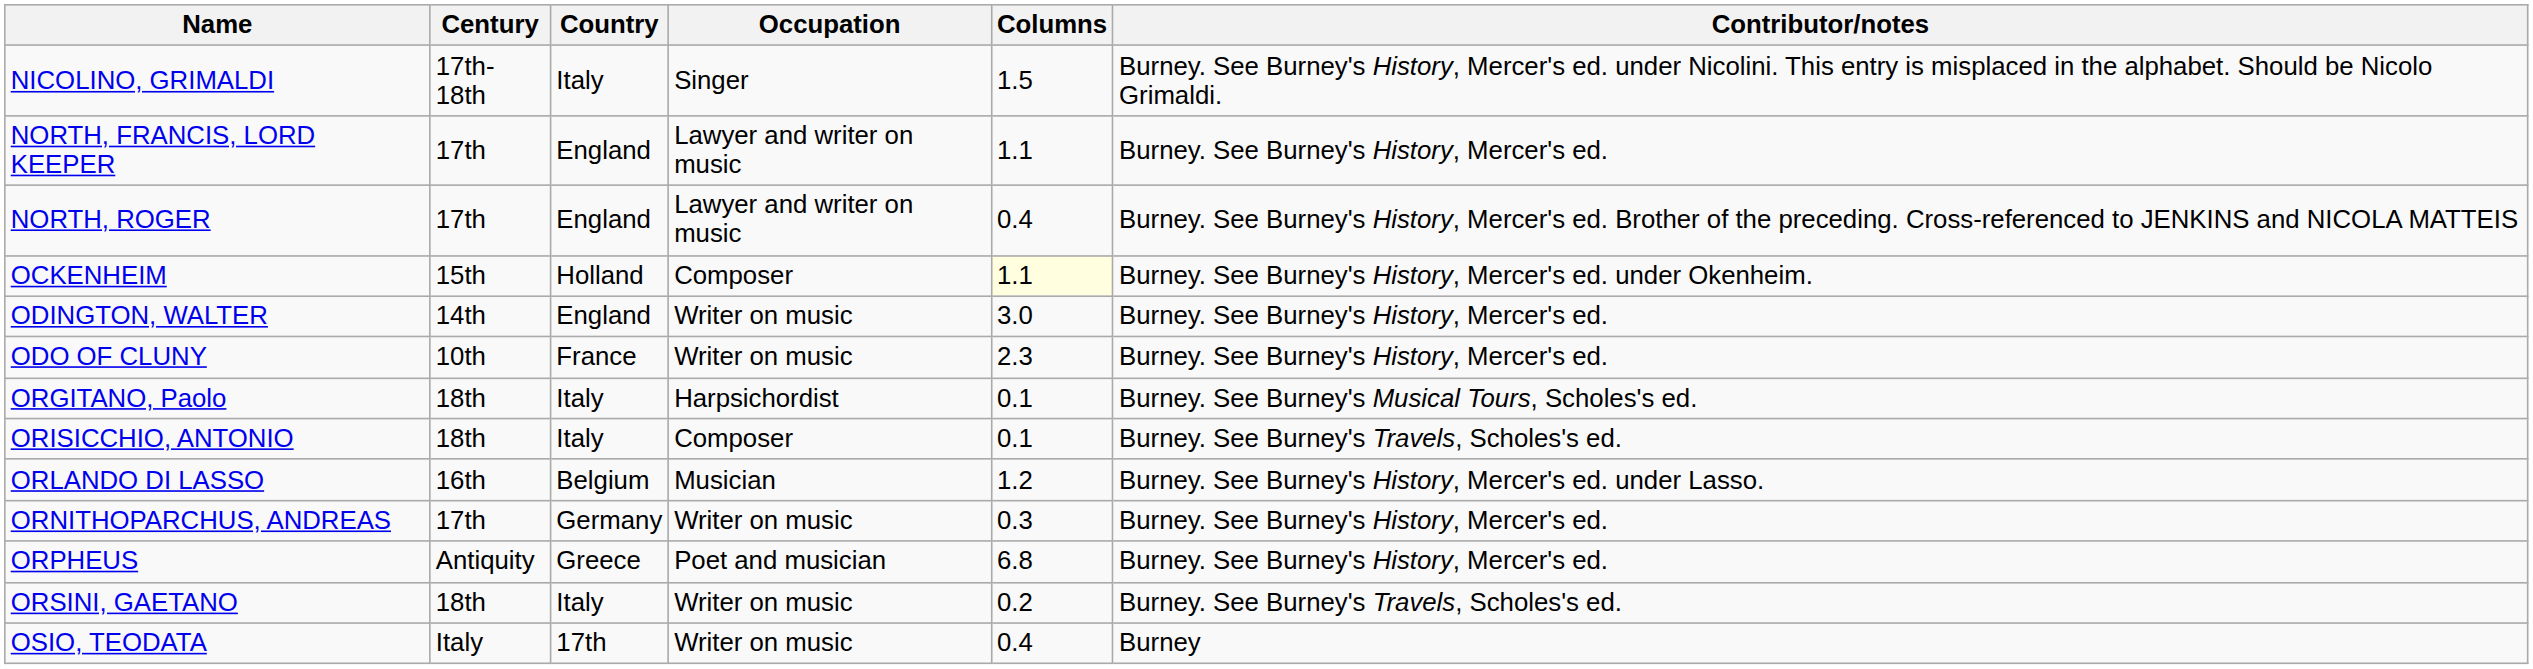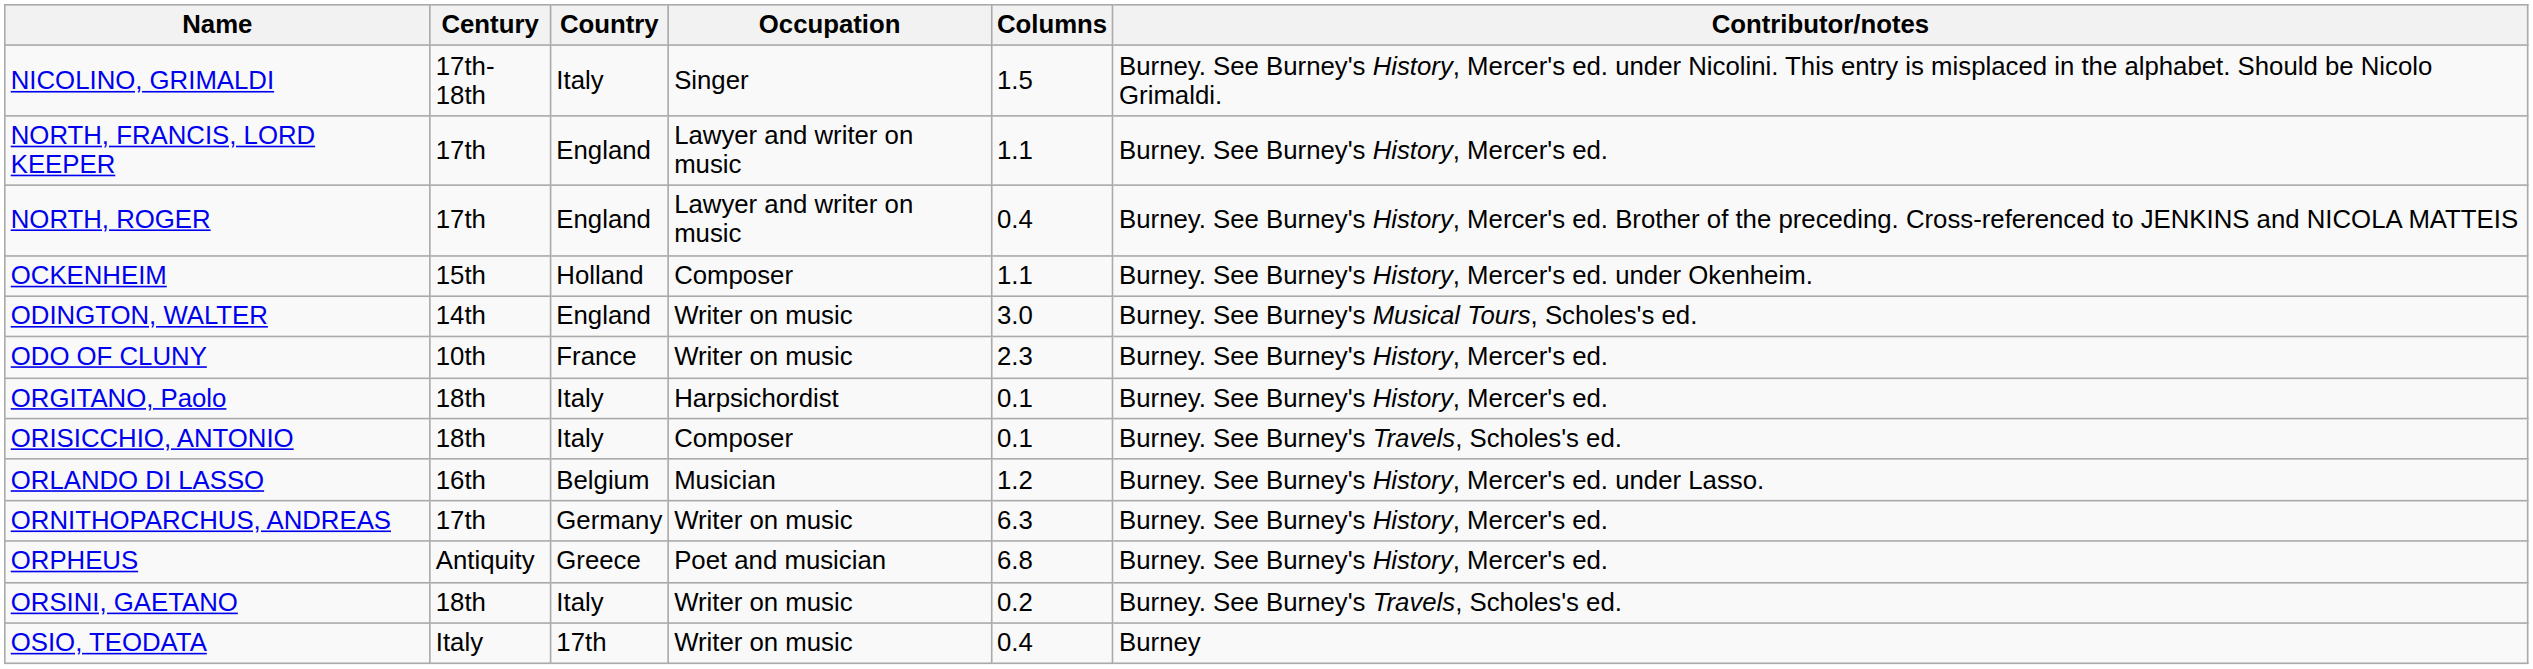OCKENHEIM | Columns: lightyellow background -> no background
ODINGTON, WALTER | Contributor/notes: Burney. See Burney's History, Mercer's ed. -> Burney. See Burney's Musical Tours, Scholes's ed.
ORGITANO, Paolo | Contributor/notes: Burney. See Burney's Musical Tours, Scholes's ed. -> Burney. See Burney's History, Mercer's ed.
ORNITHOPARCHUS, ANDREAS | Columns: 0.3 -> 6.3
